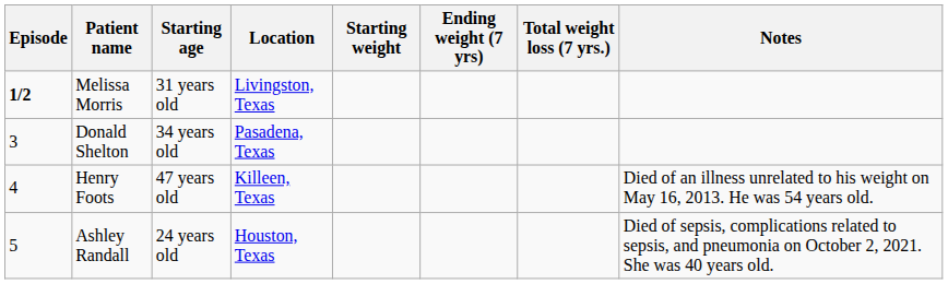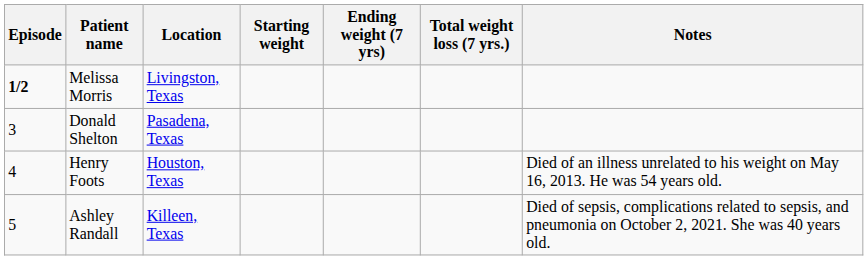- column: Starting age | 31 years old | 34 years old | 47 years old | 24 years old
Henry Foots | Location: Killeen, Texas -> Houston, Texas
Ashley Randall | Location: Houston, Texas -> Killeen, Texas
